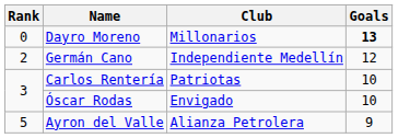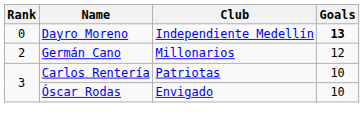Dayro Moreno | Club: Millonarios -> Independiente Medellín
Germán Cano | Club: Independiente Medellín -> Millonarios
- row: 5 | Ayron del Valle | Alianza Petrolera | 9
